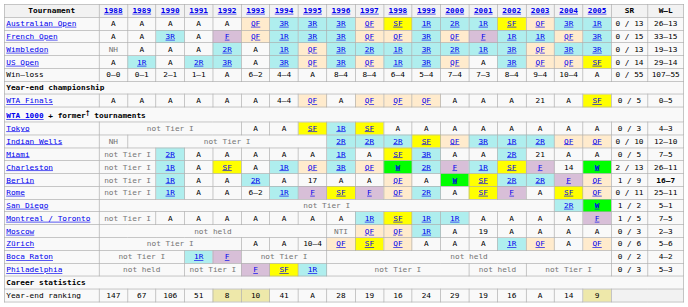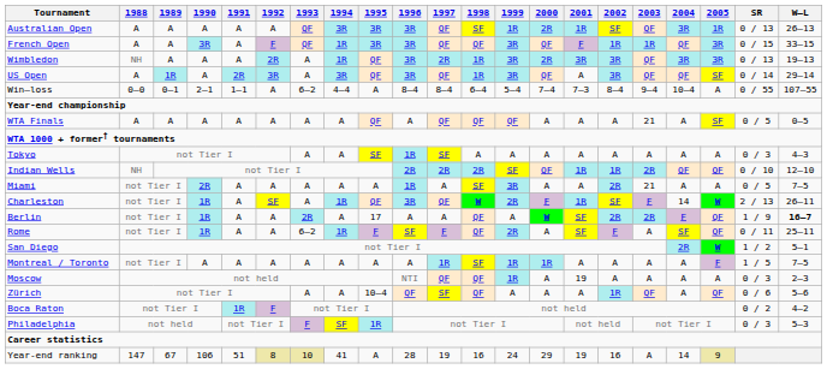Wimbledon | 2001: 1R -> 3R
WTA Finals | 1994: 4–4 -> A
Indian Wells | 2001: 3R -> 1R
